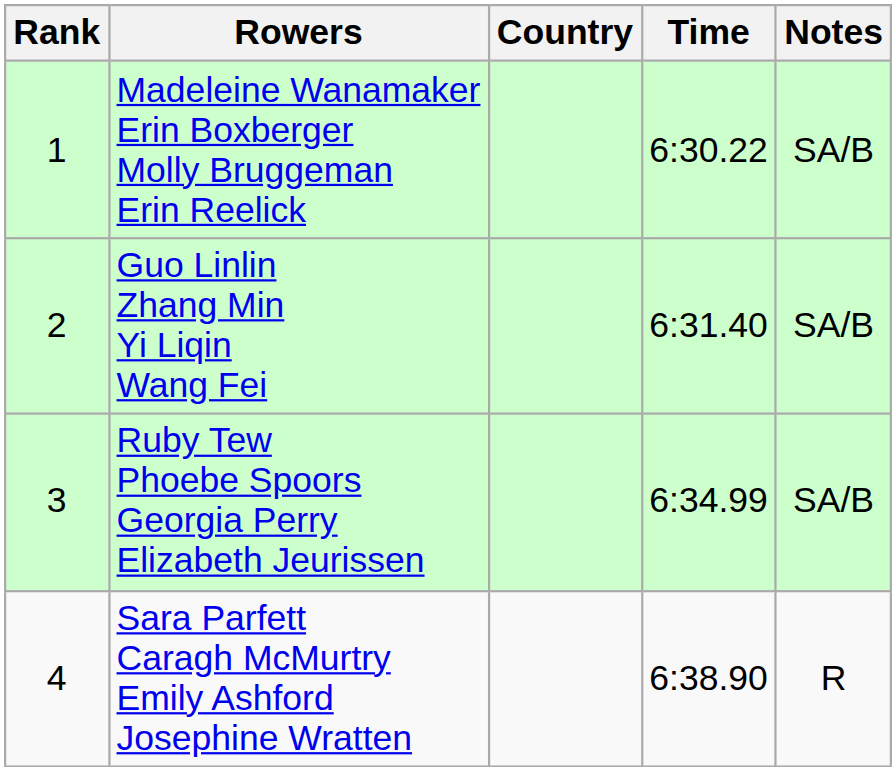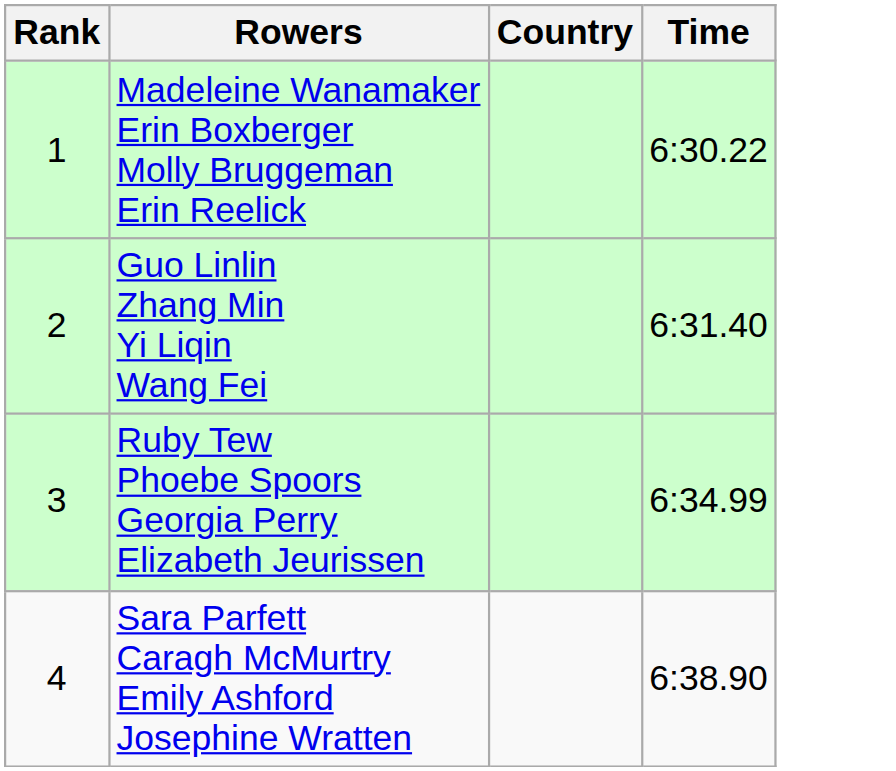- column: Notes | SA/B | SA/B | SA/B | R
